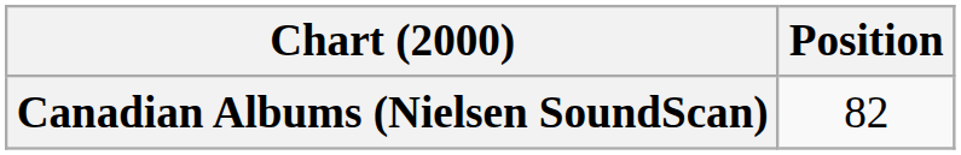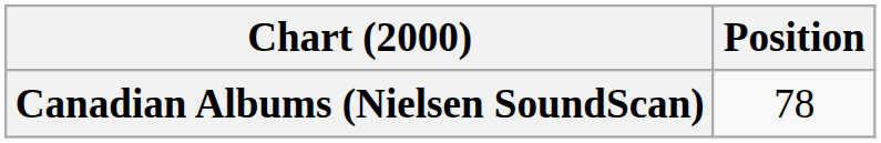Canadian Albums (Nielsen SoundScan) | Position: 82 -> 78
